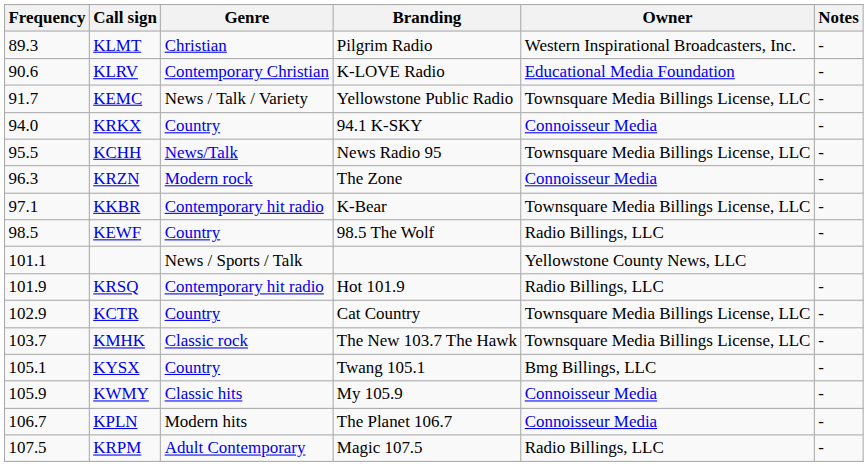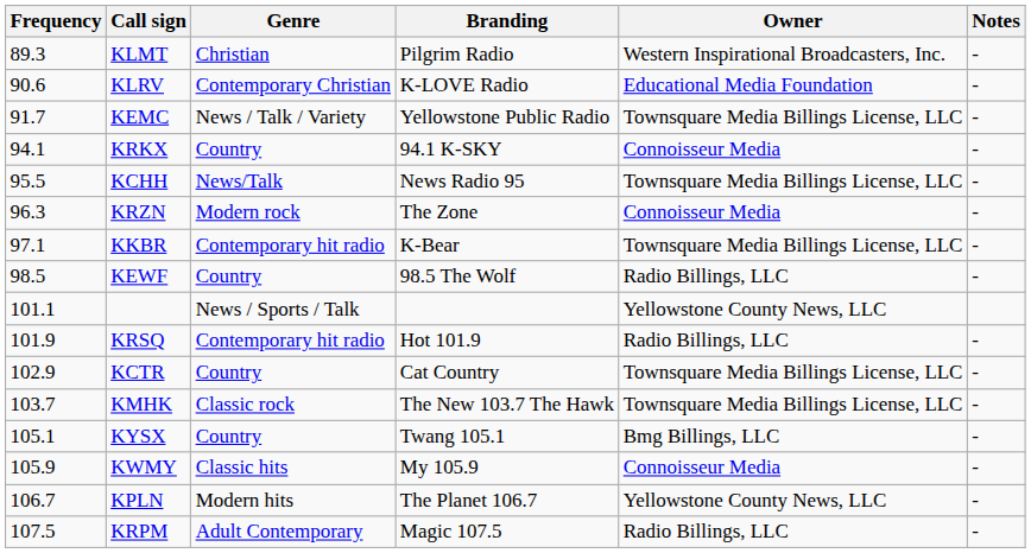KRKX | Frequency: 94.0 -> 94.1
KPLN | Owner: Connoisseur Media -> Yellowstone County News, LLC
